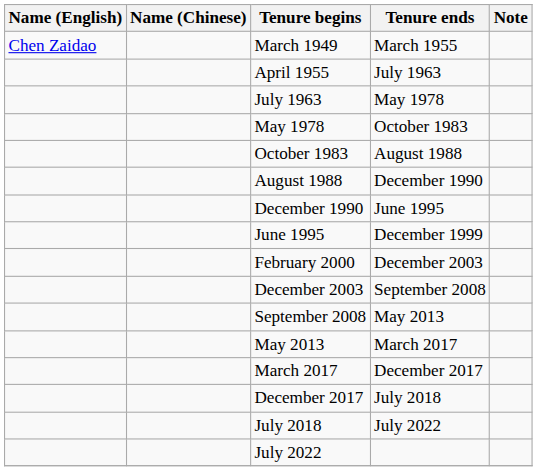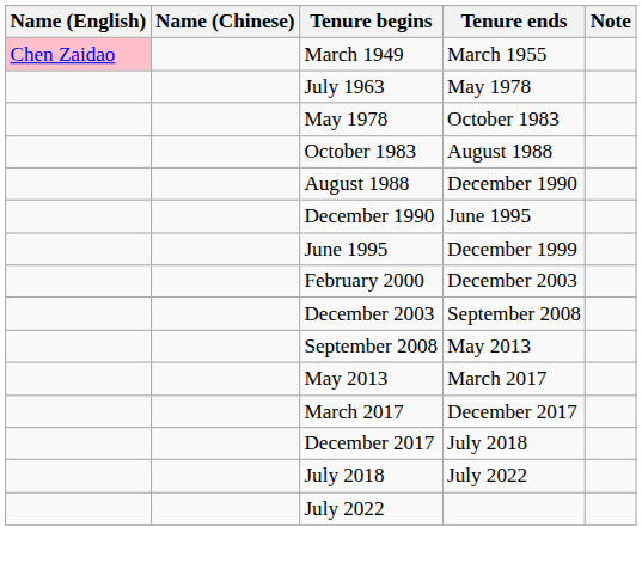March 1949 | Name (English): no background -> pink background
- row: April 1955 | July 1963
